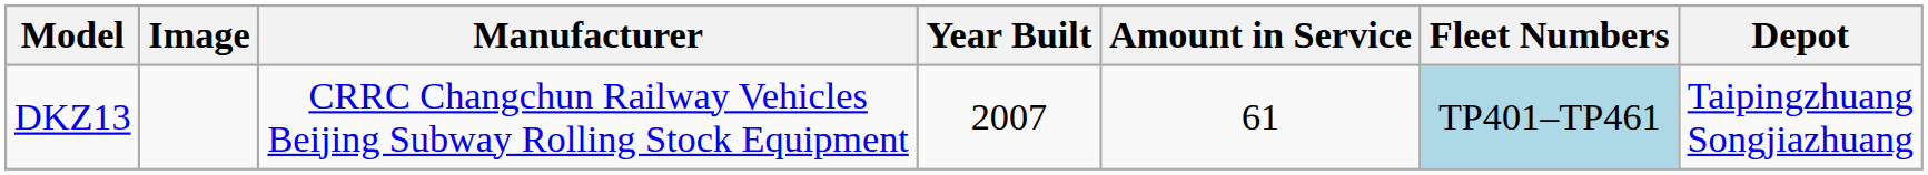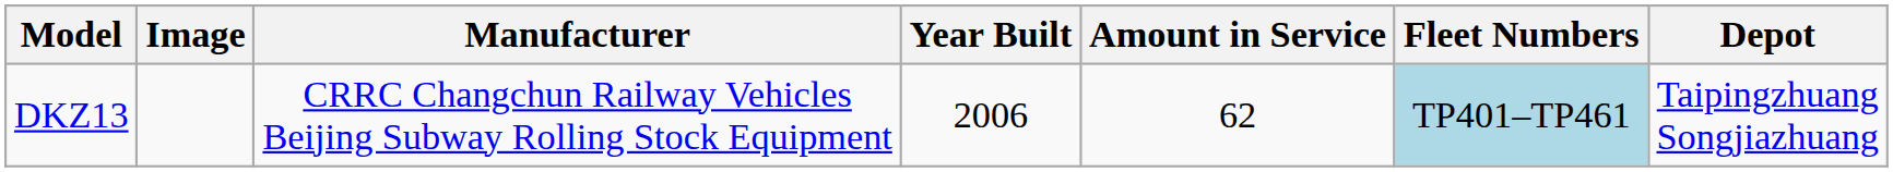DKZ13 | Year Built: 2007 -> 2006
DKZ13 | Amount in Service: 61 -> 62
